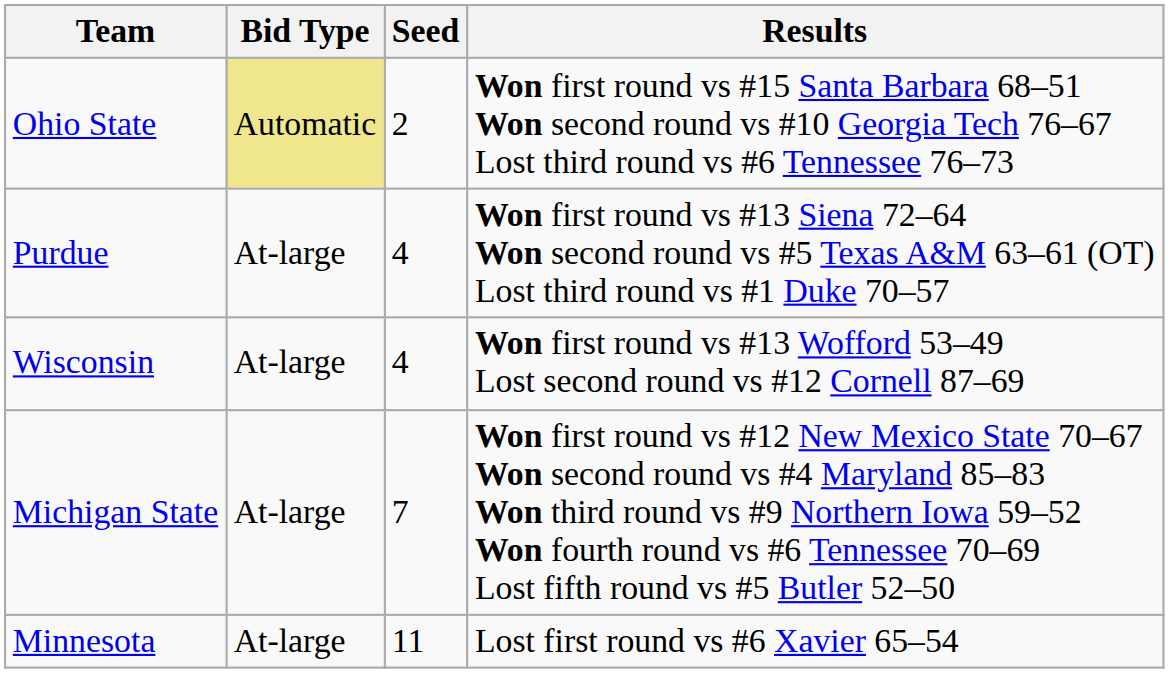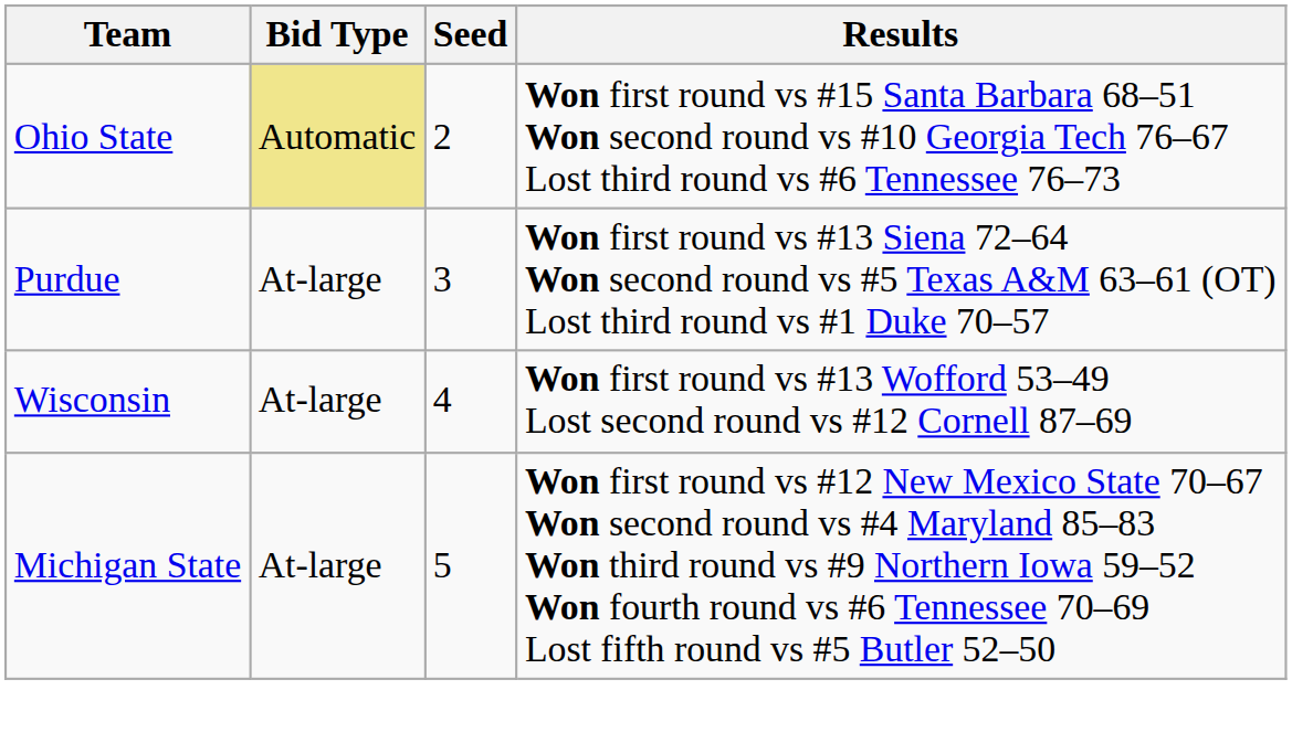Purdue | Seed: 4 -> 3
Michigan State | Seed: 7 -> 5
- row: Minnesota | At-large | 11 | Lost first round vs #6 Xavier 65–54
